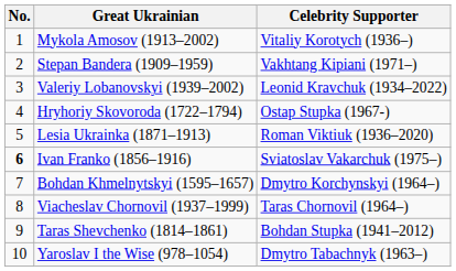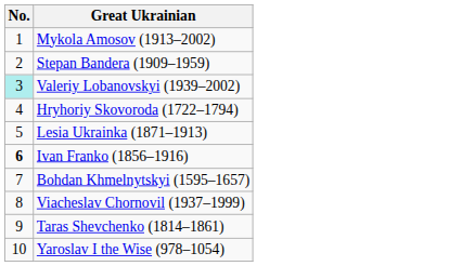- column: Celebrity Supporter | Vitaliy Korotych (1936–) | Vakhtang Kipiani (1971–) | Leonid Kravchuk (1934–2022) | Ostap Stupka (1967-) | Roman Viktiuk (1936–2020) | Sviatoslav Vakarchuk (1975–) | Dmytro Korchynskyi (1964–) | Taras Chornovil (1964–) | Bohdan Stupka (1941–2012) | Dmytro Tabachnyk (1963–)
Valeriy Lobanovskyi (1939–2002) | No.: no background -> paleturquoise background
